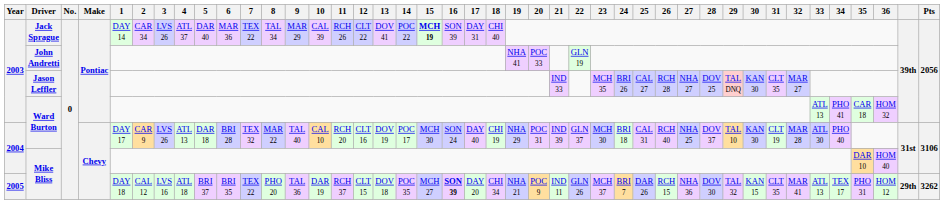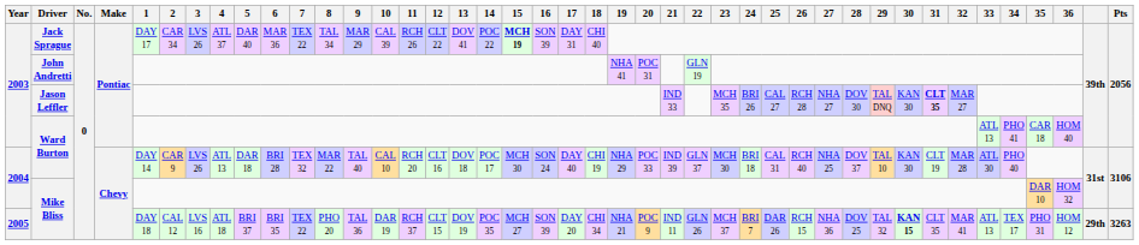Jack Sprague | 1: DAY 14 -> DAY 17
John Andretti | 20: POC 33 -> POC 31
Jason Leffler | 28: DOV 25 -> DOV 30
Jason Leffler | 31: normal -> bold
2003 / Ward Burton | 36: HOM 32 -> HOM 40
2004 / Ward Burton | 1: DAY 17 -> DAY 14
2004 / Ward Burton | 13: DOV 19 -> DOV 18
2004 / Ward Burton | 20: POC 31 -> POC 33
2004 / Mike Bliss | 36: HOM 40 -> HOM 32
2005 / Mike Bliss | 13: DOV 18 -> DOV 19
2005 / Mike Bliss | 16: bold -> normal
2005 / Mike Bliss | 28: DOV 30 -> DOV 25
2005 / Mike Bliss | 30: normal -> bold
2005 / Mike Bliss | Pts: 3262 -> 3263
